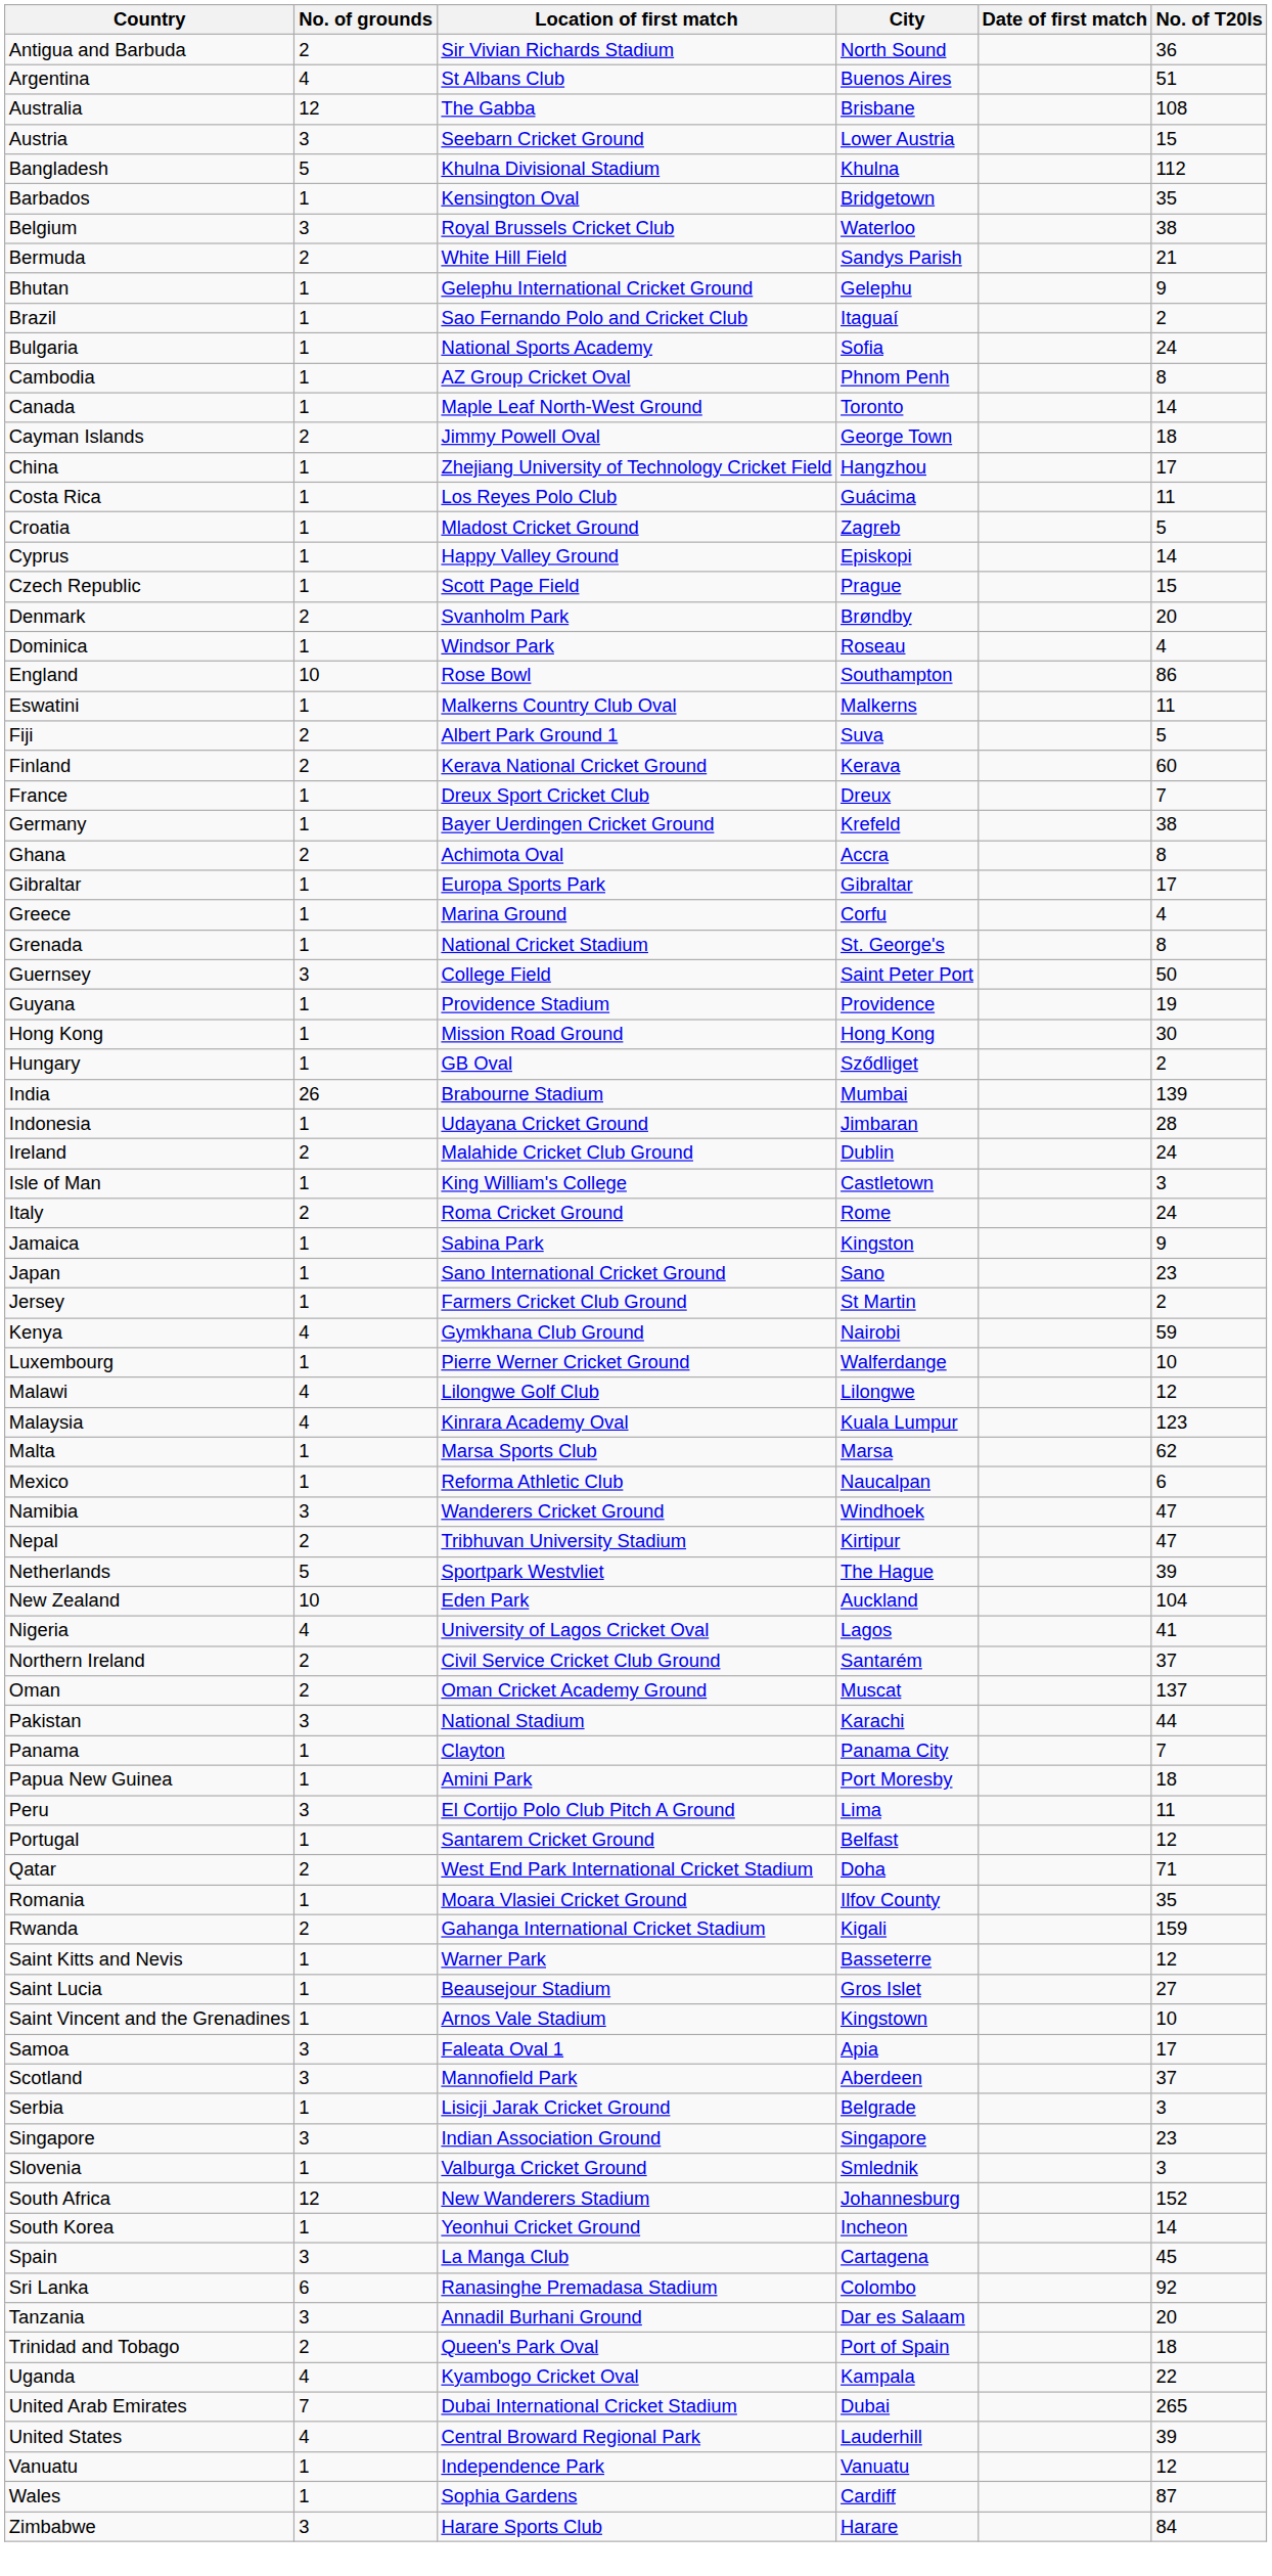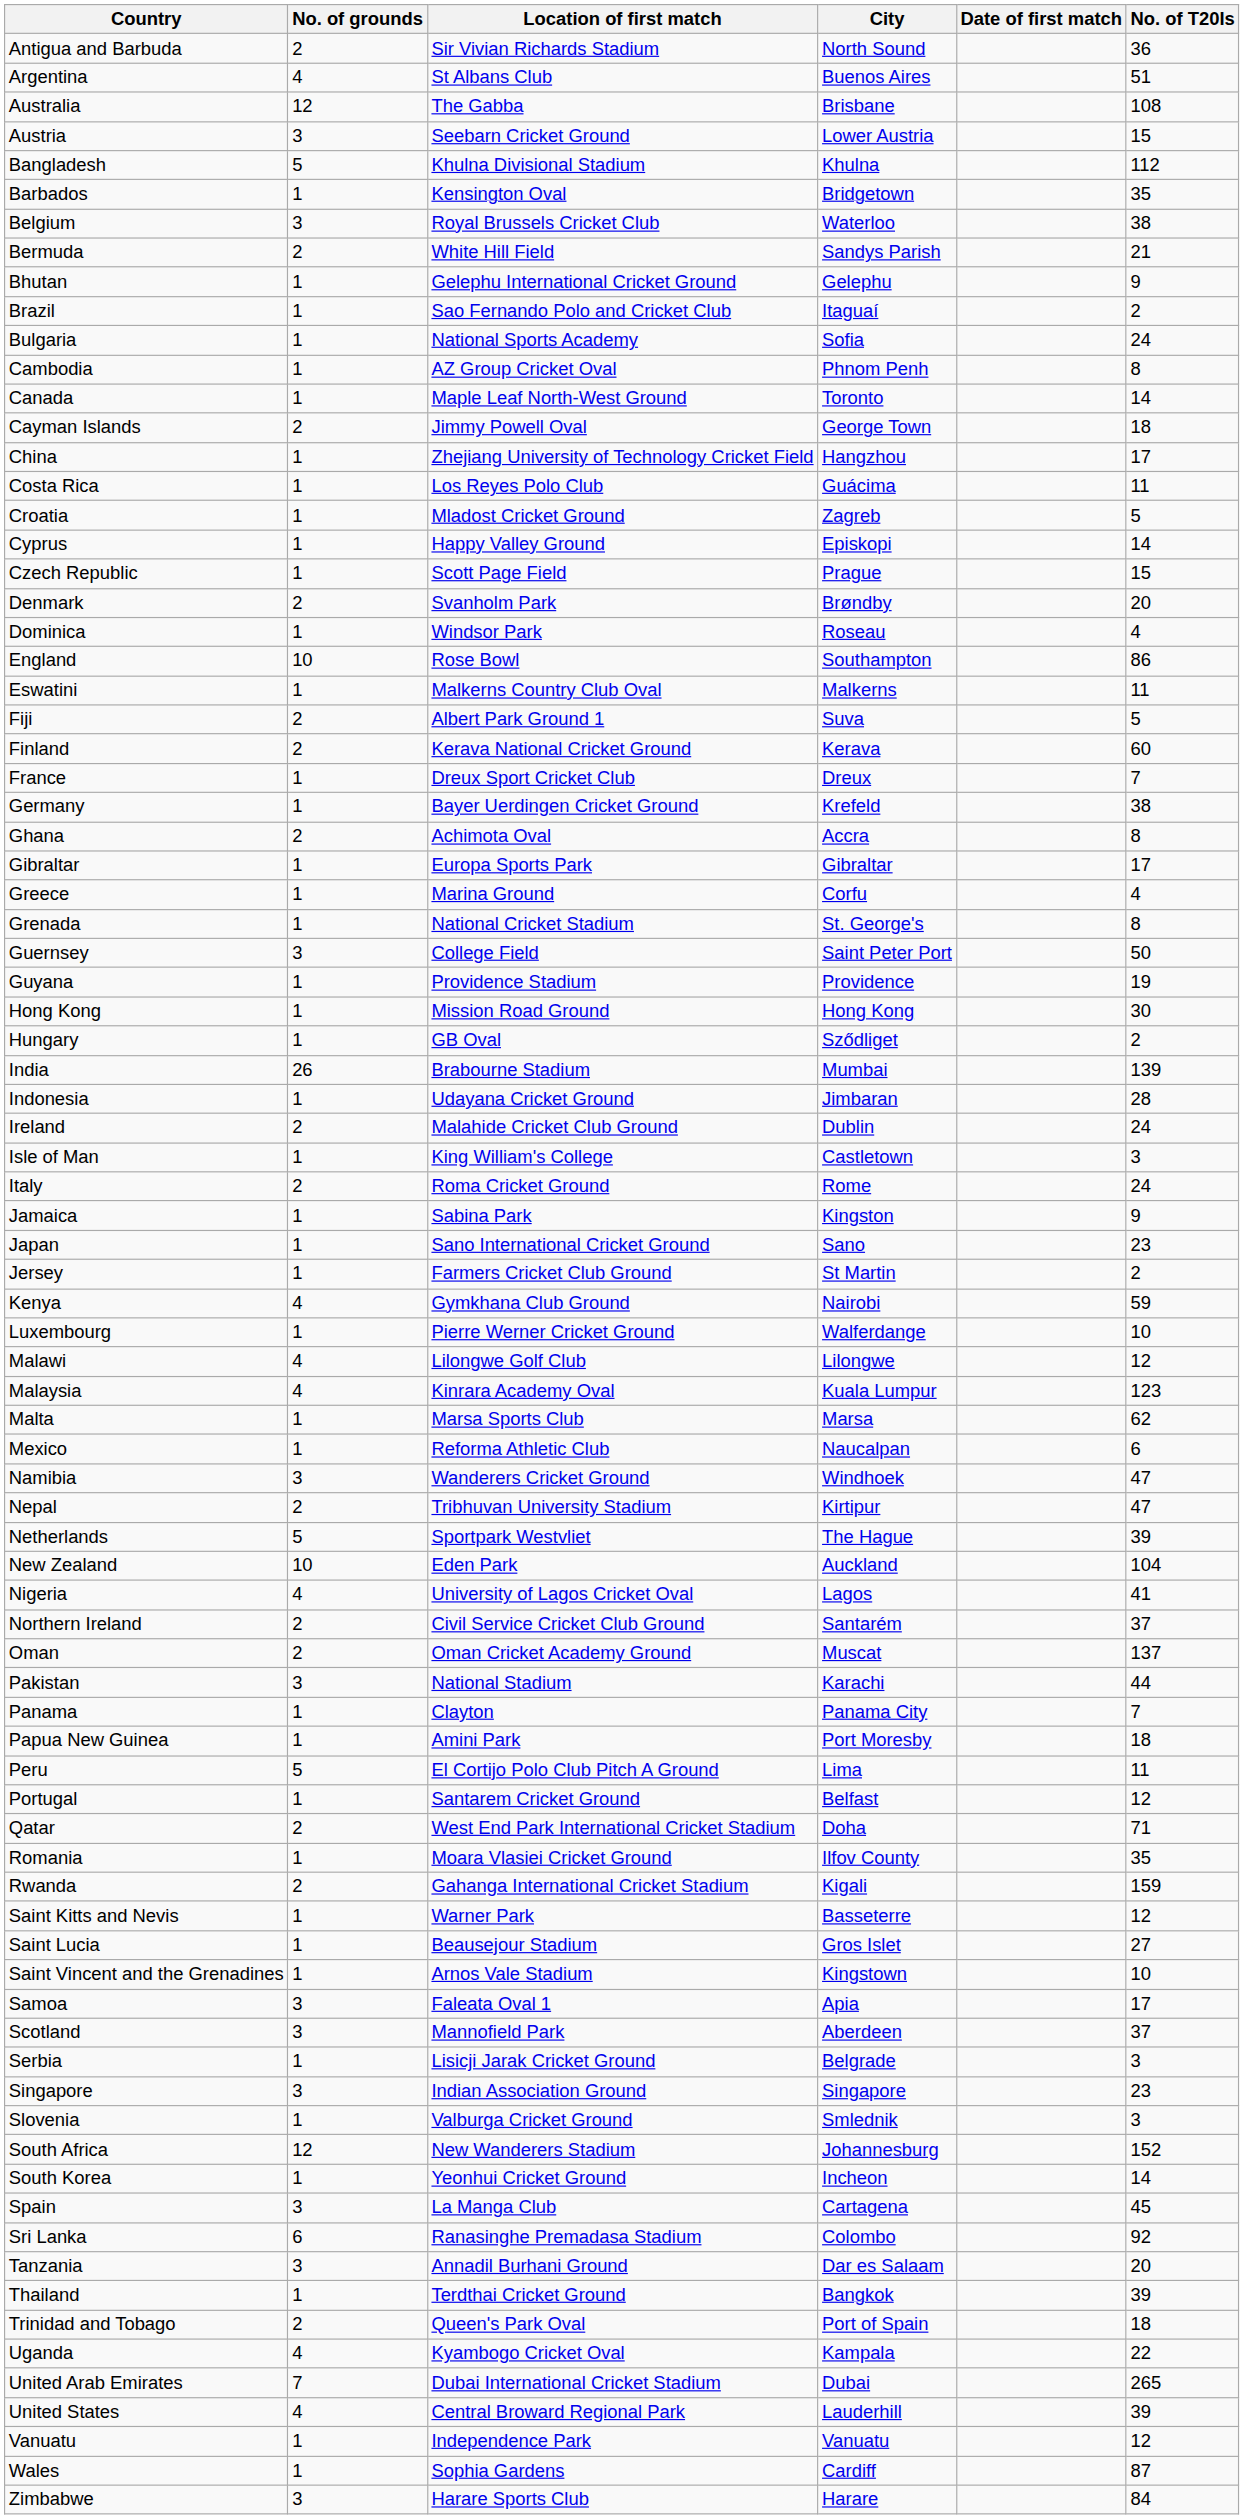Peru | No. of grounds: 3 -> 5
+ row: Thailand | 1 | Terdthai Cricket Ground | Bangkok | 39
